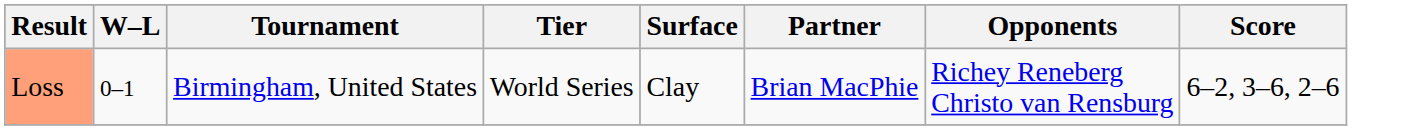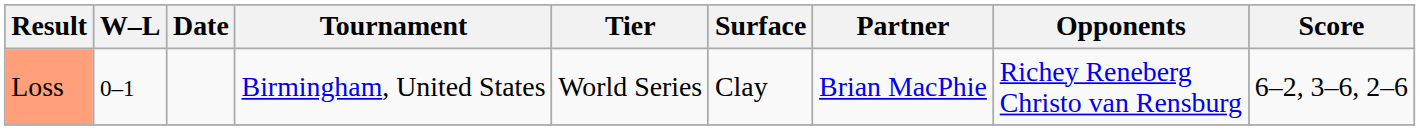+ column: Date
